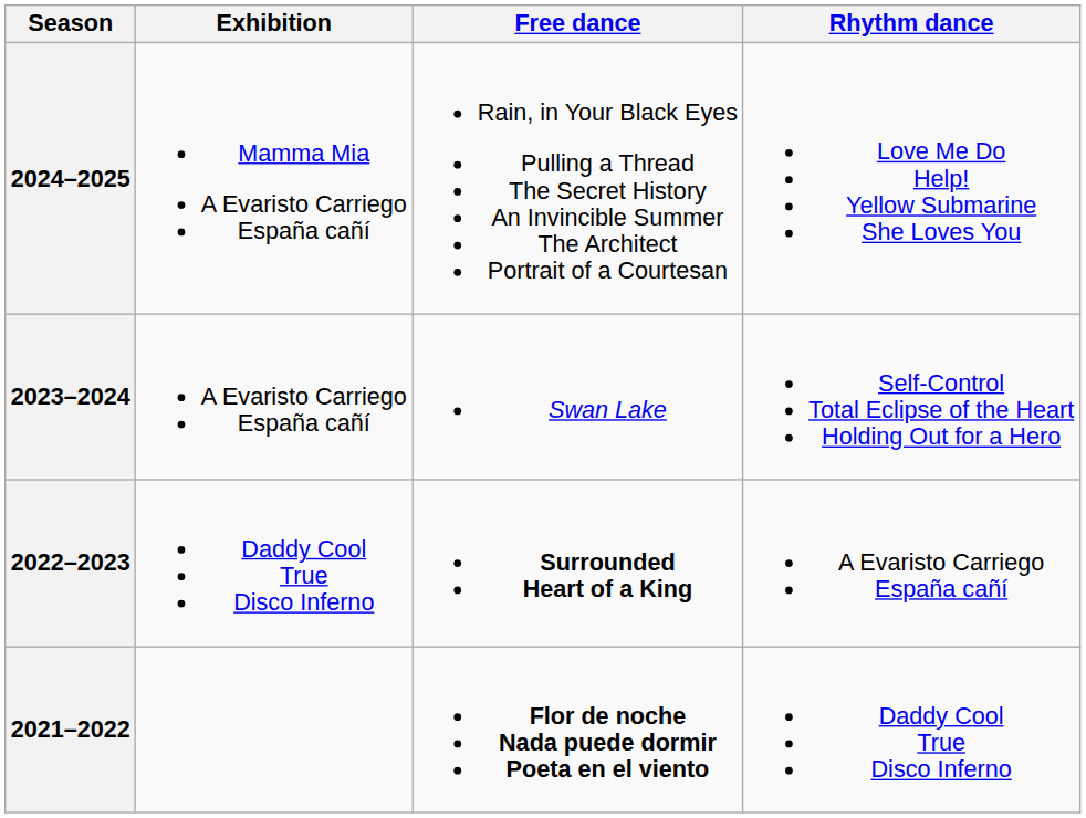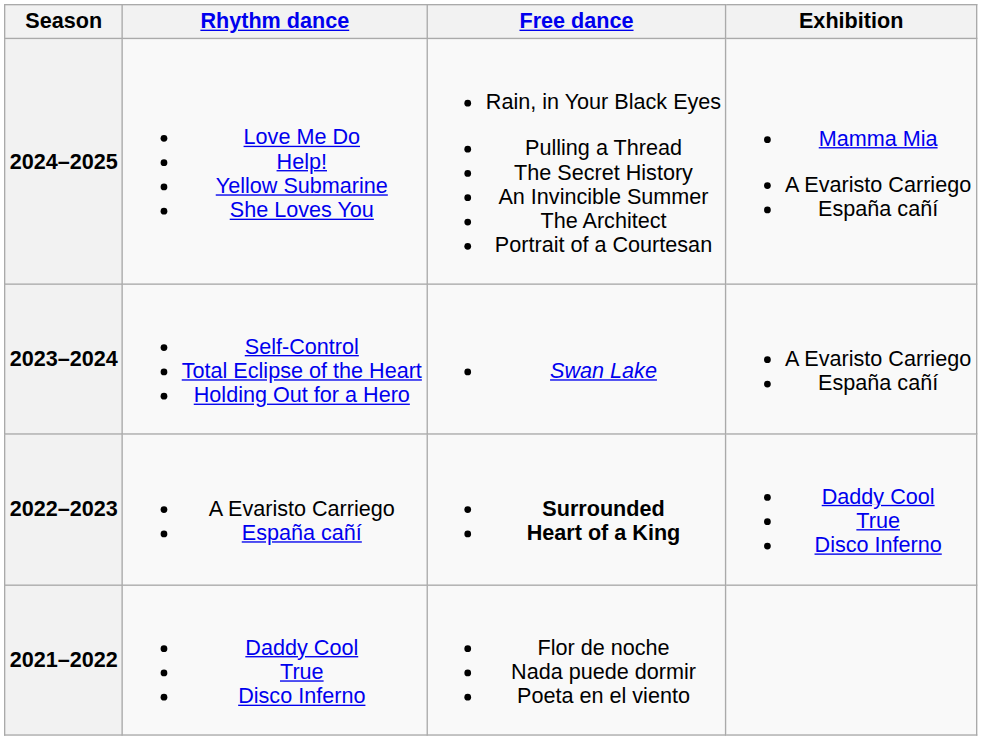columns swapped: Rhythm dance <-> Exhibition
2021–2022 | Free dance: bold -> normal
